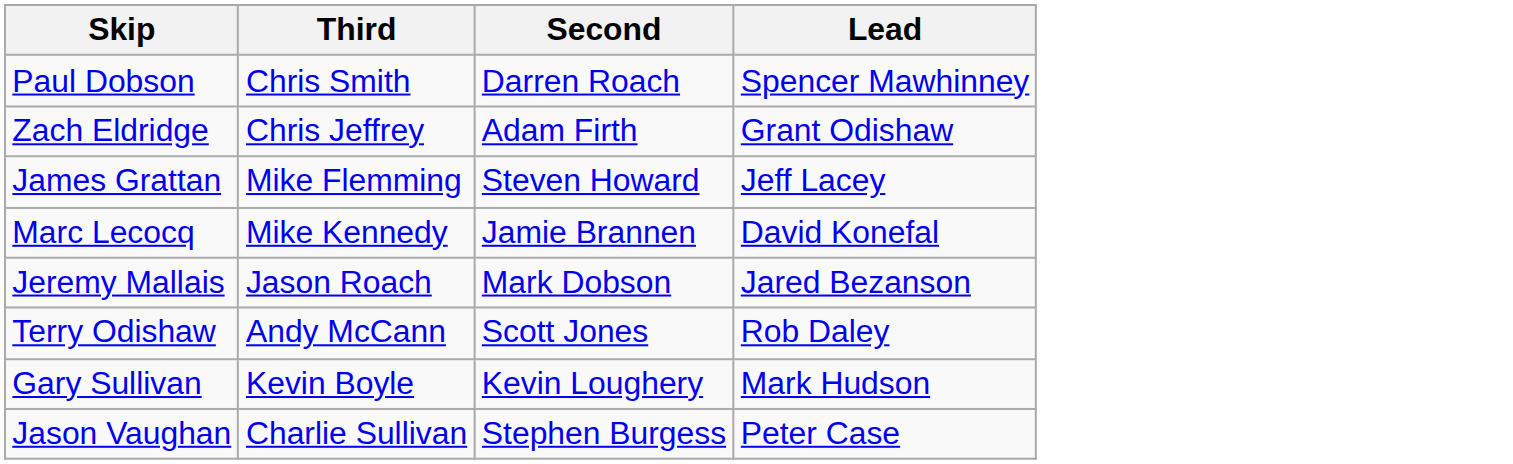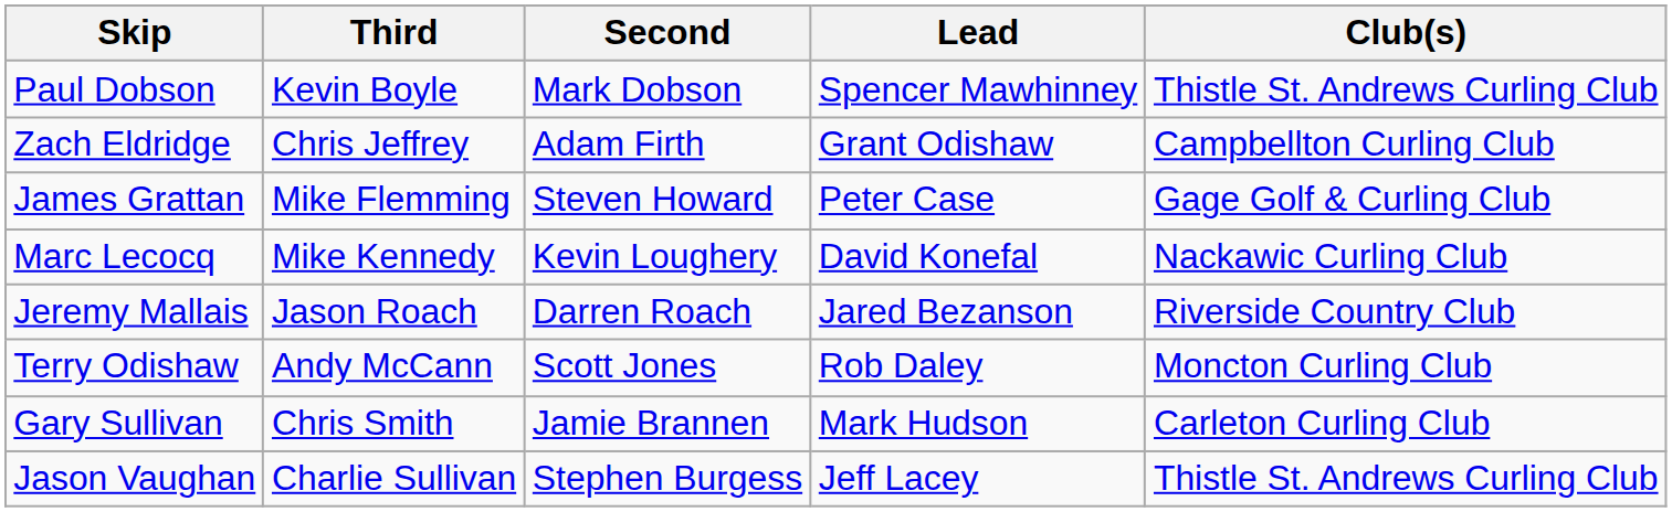+ column: Club(s) | Thistle St. Andrews Curling Club | Campbellton Curling Club | Gage Golf & Curling Club | Nackawic Curling Club | Riverside Country Club | Moncton Curling Club | Carleton Curling Club | Thistle St. Andrews Curling Club
Paul Dobson | Third: Chris Smith -> Kevin Boyle
Paul Dobson | Second: Darren Roach -> Mark Dobson
James Grattan | Lead: Jeff Lacey -> Peter Case
Marc Lecocq | Second: Jamie Brannen -> Kevin Loughery
Jeremy Mallais | Second: Mark Dobson -> Darren Roach
Gary Sullivan | Third: Kevin Boyle -> Chris Smith
Gary Sullivan | Second: Kevin Loughery -> Jamie Brannen
Jason Vaughan | Lead: Peter Case -> Jeff Lacey
